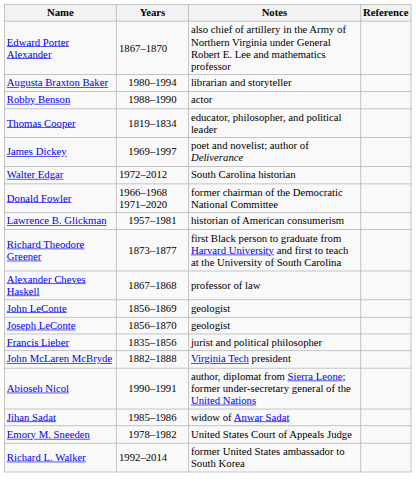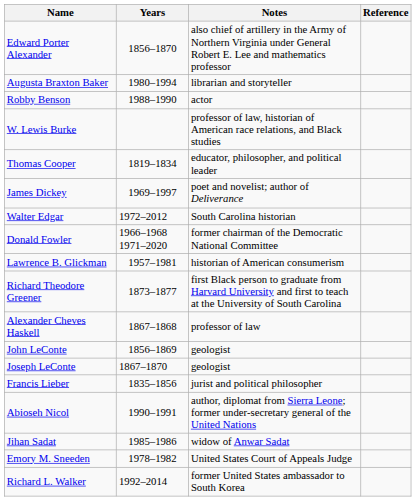Edward Porter Alexander | Years: 1867–1870 -> 1856–1870
+ row: W. Lewis Burke | professor of law, historian of American race relations, and Black studies
Joseph LeConte | Years: 1856–1870 -> 1867–1870
- row: John McLaren McBryde | 1882–1888 | Virginia Tech president
